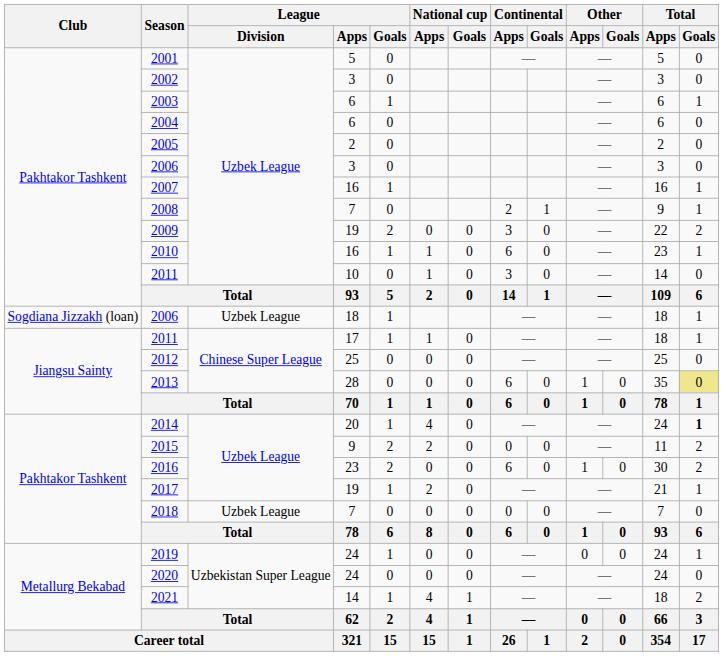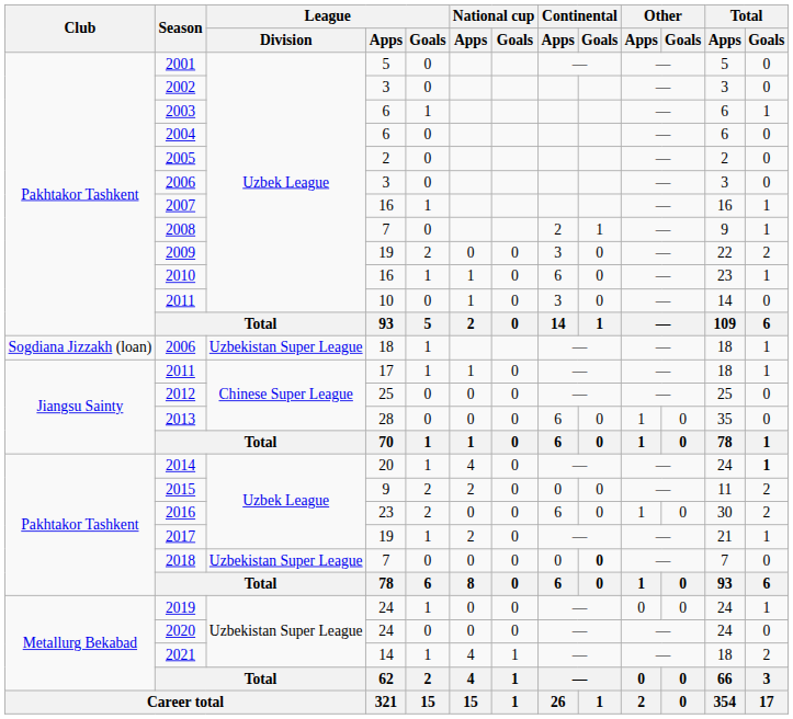2006 / 18 | League / Division: Uzbek League -> Uzbekistan Super League
2013 | Total / Goals: khaki background -> no background
2018 | League / Division: Uzbek League -> Uzbekistan Super League
2018 | Continental / Goals: normal -> bold
